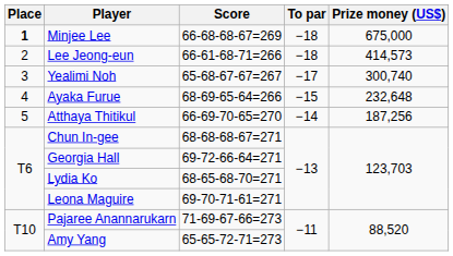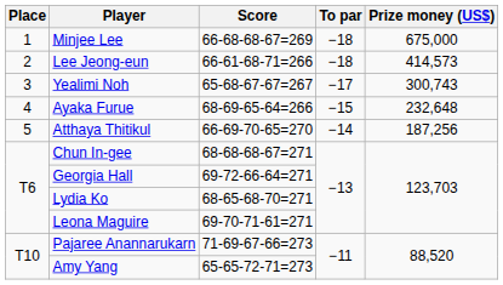Minjee Lee | Place: bold -> normal
Yealimi Noh | Prize money (US$): 300,740 -> 300,743
